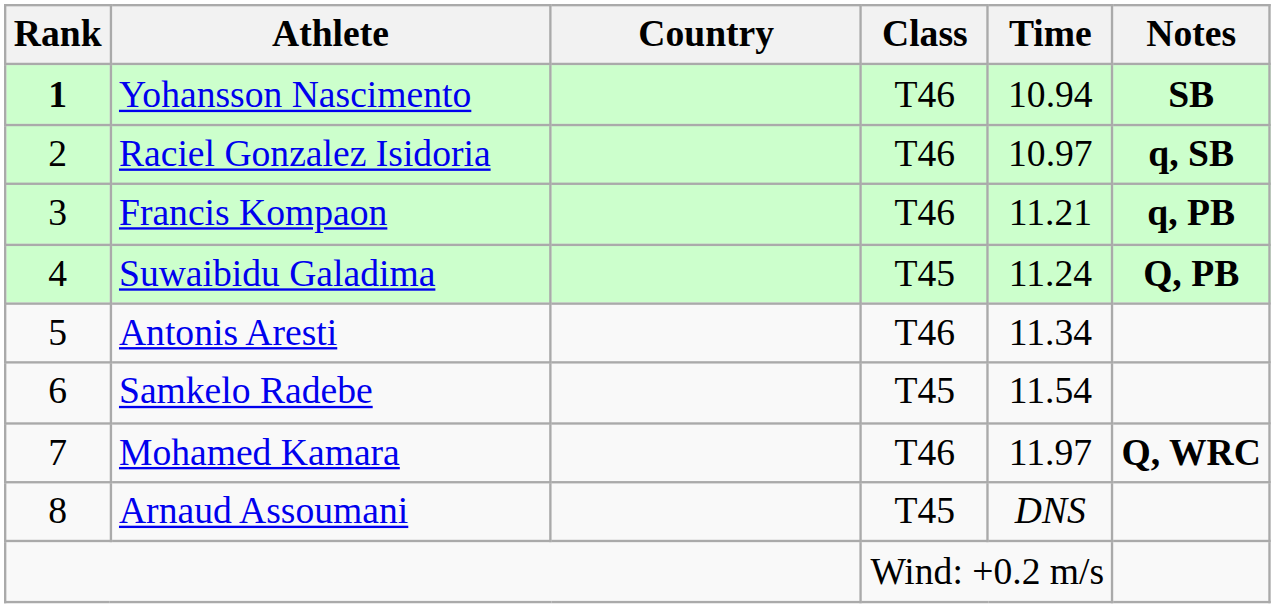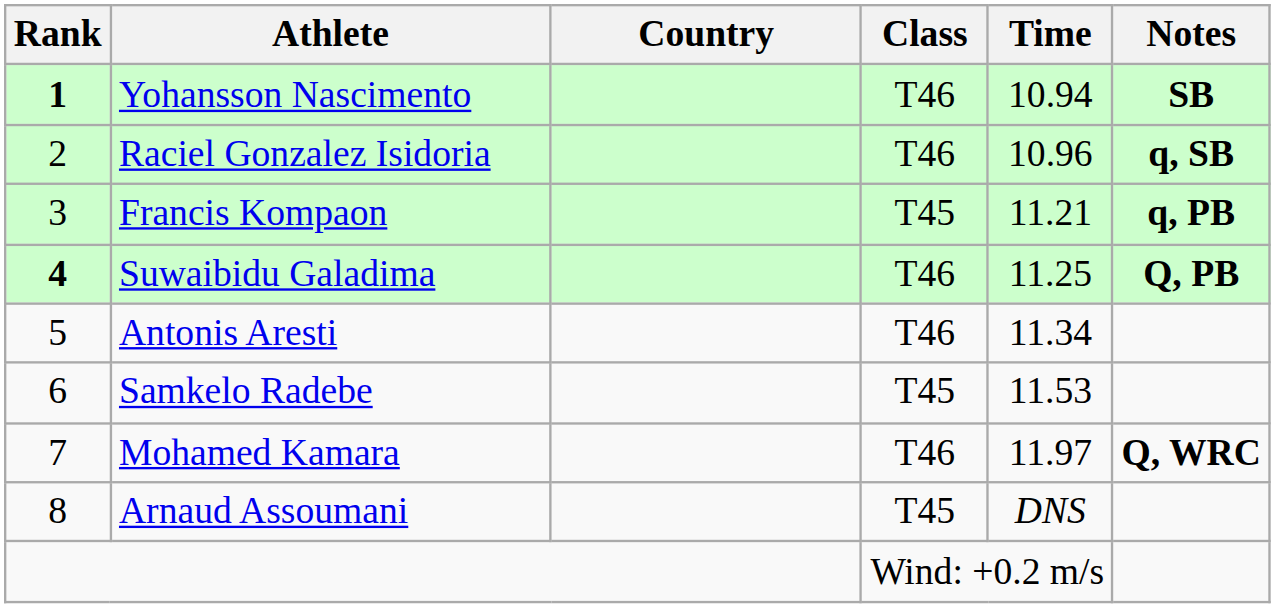Raciel Gonzalez Isidoria | Time: 10.97 -> 10.96
Francis Kompaon | Class: T46 -> T45
Suwaibidu Galadima | Rank: normal -> bold
Suwaibidu Galadima | Class: T45 -> T46
Suwaibidu Galadima | Time: 11.24 -> 11.25
Samkelo Radebe | Time: 11.54 -> 11.53
